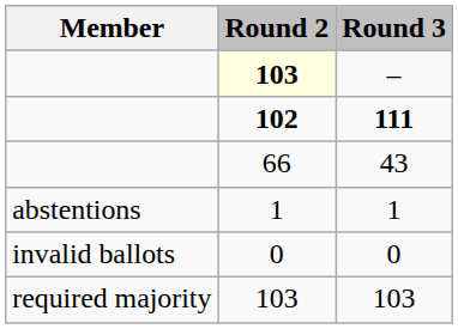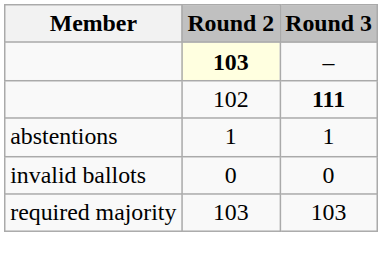111 | Round 2: bold -> normal
- row: 66 | 43
